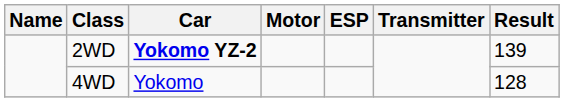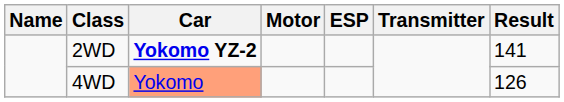2WD | Result: 139 -> 141
4WD | Car: no background -> lightsalmon background
4WD | Result: 128 -> 126
